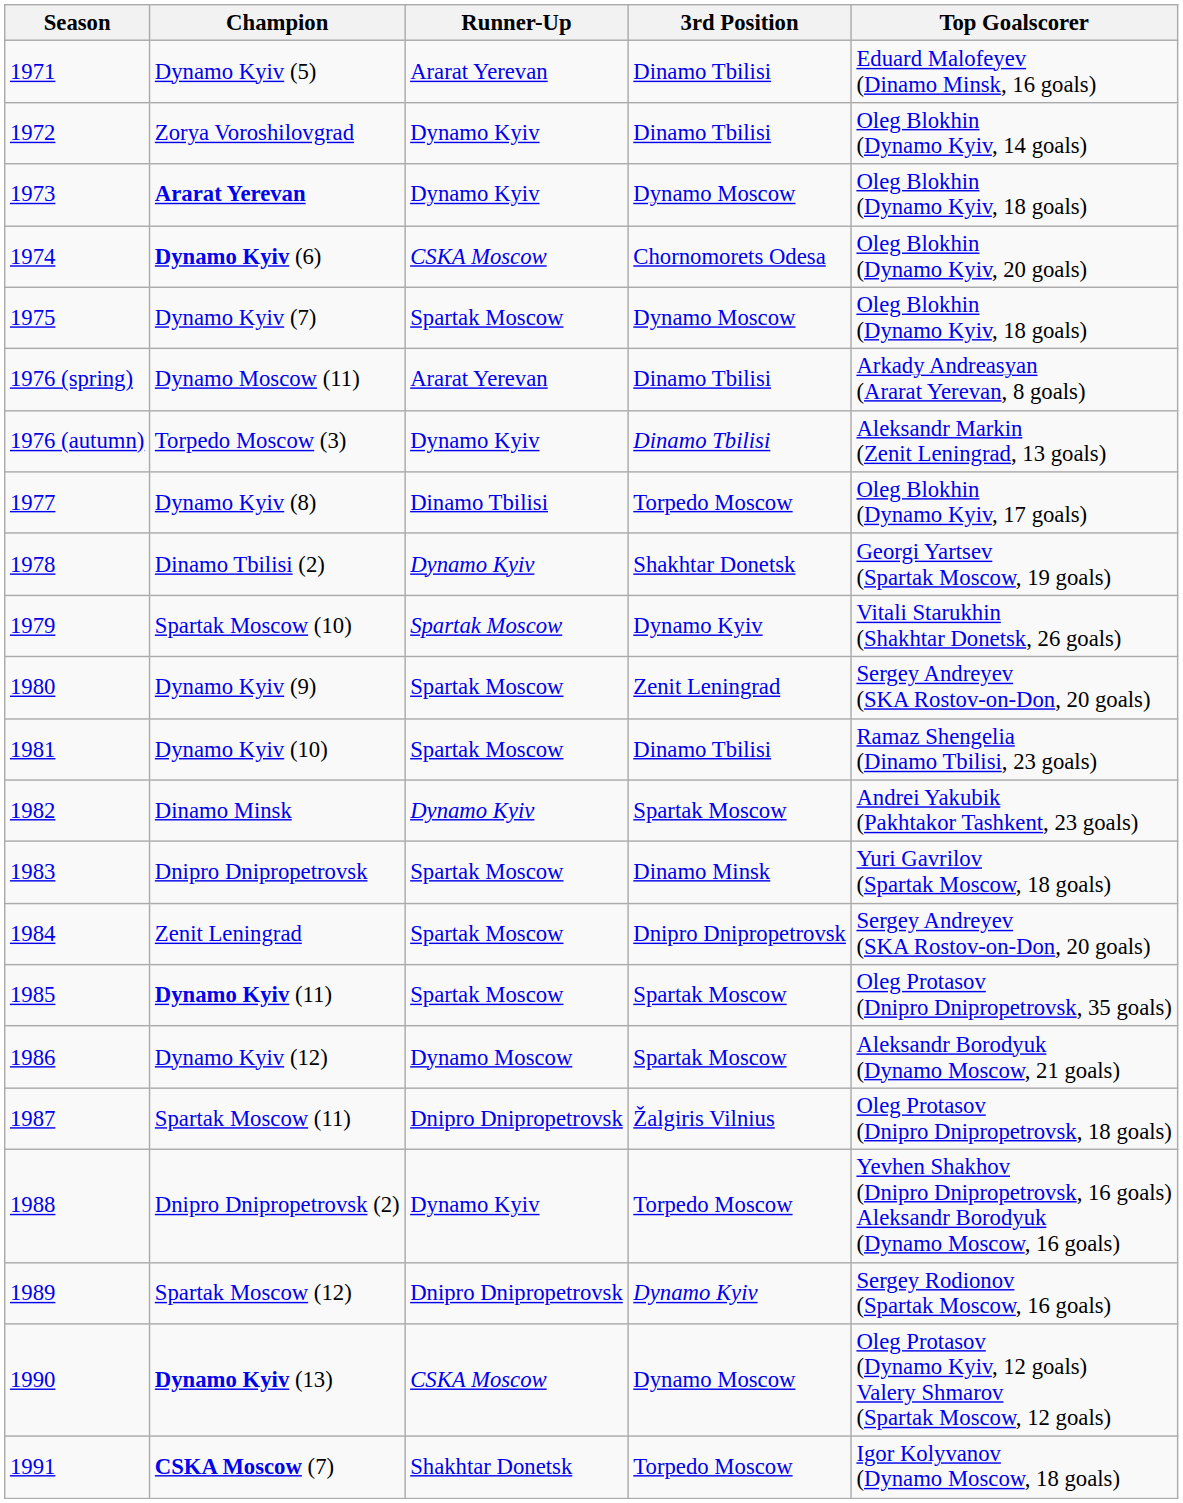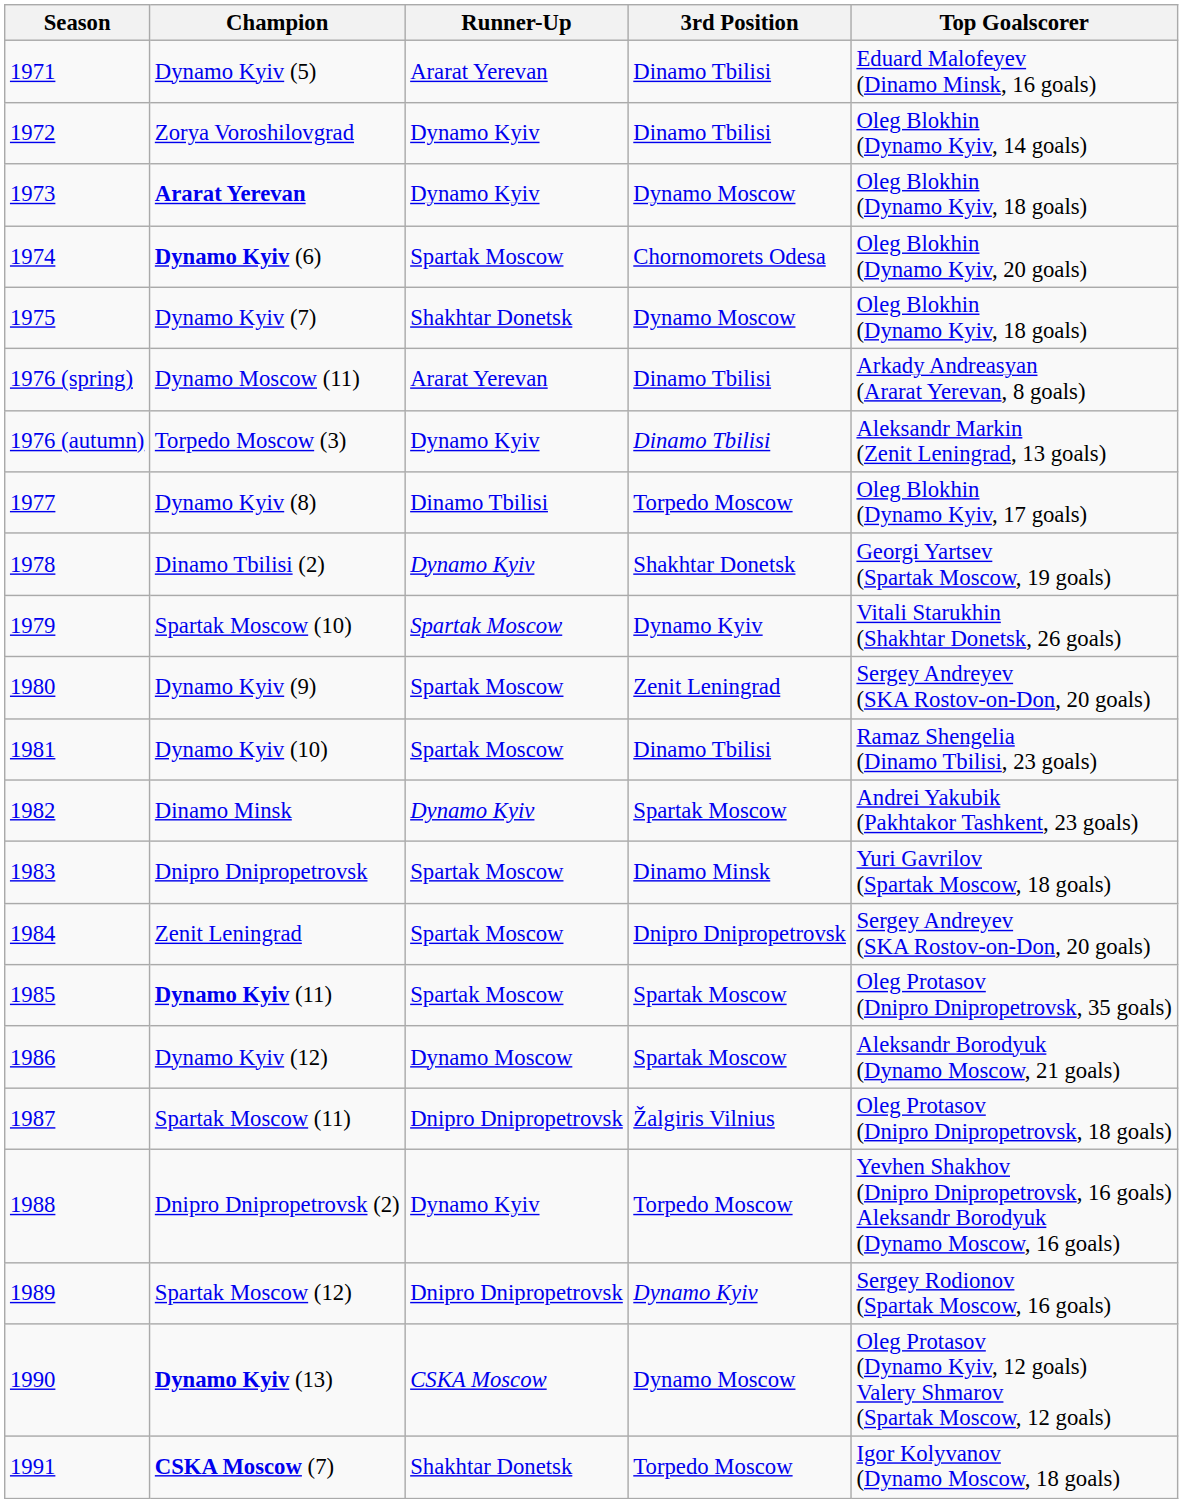Dynamo Kyiv (6) | Runner-Up: CSKA Moscow -> Spartak Moscow
Dynamo Kyiv (7) | Runner-Up: Spartak Moscow -> Shakhtar Donetsk
